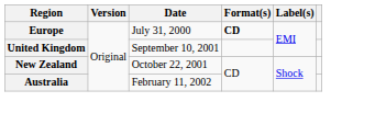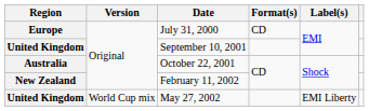July 31, 2000 | Format(s): bold -> normal
October 22, 2001 | Region: New Zealand -> Australia
February 11, 2002 | Region: Australia -> New Zealand
+ row: United Kingdom | World Cup mix | May 27, 2002 | EMI Liberty
